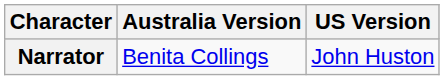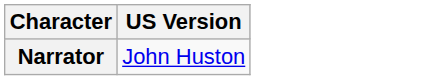- column: Australia Version | Benita Collings
